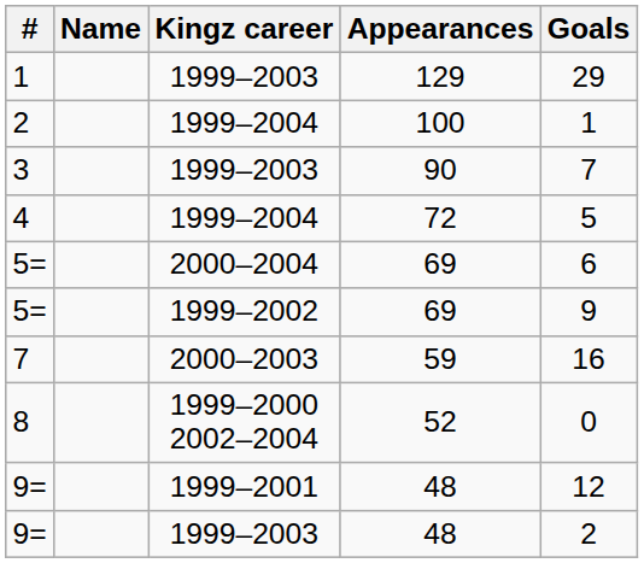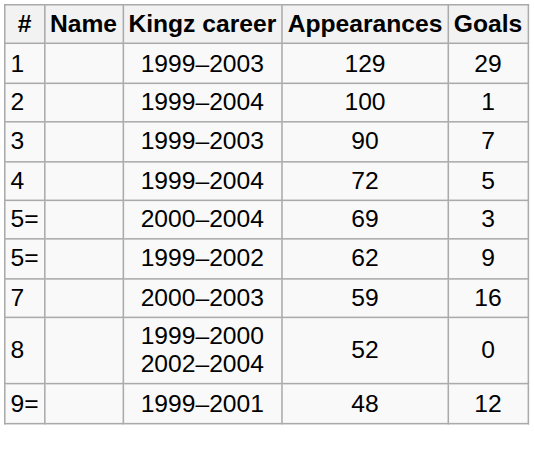5= / 2000–2004 | Goals: 6 -> 3
5= / 1999–2002 | Appearances: 69 -> 62
- row: 9= | 1999–2003 | 48 | 2
